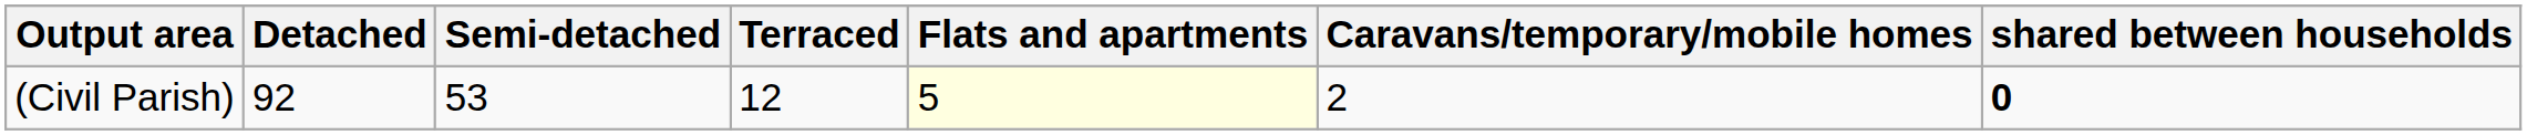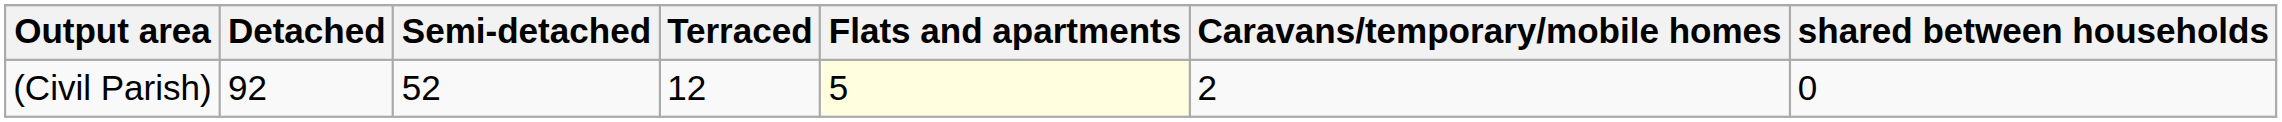(Civil Parish) | Semi-detached: 53 -> 52
(Civil Parish) | shared between households: bold -> normal
